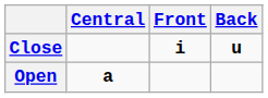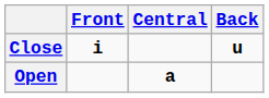columns swapped: Front <-> Central
